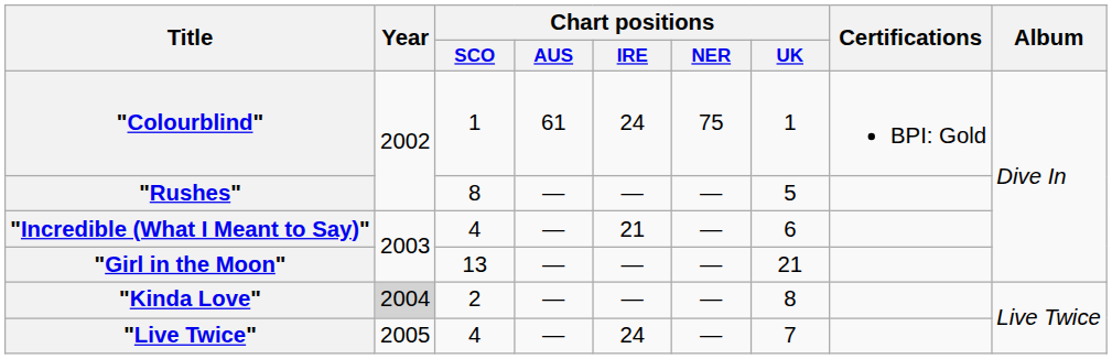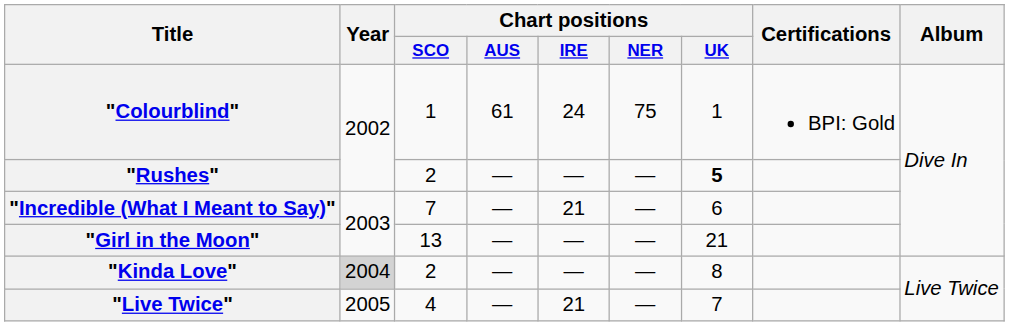"Rushes" | Chart positions / SCO: 8 -> 2
"Rushes" | Chart positions / UK: normal -> bold
"Incredible (What I Meant to Say)" | Chart positions / SCO: 4 -> 7
"Live Twice" | Chart positions / IRE: 24 -> 21
